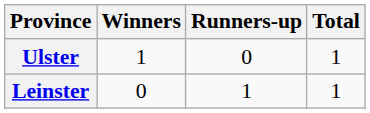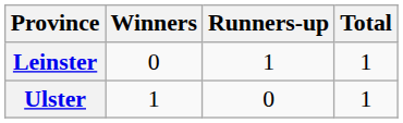rows swapped: Ulster <-> Leinster
